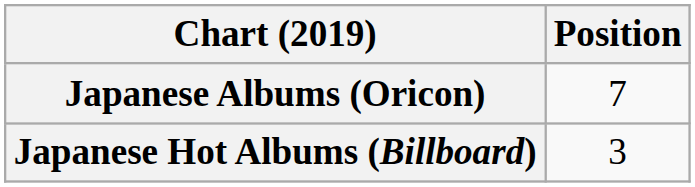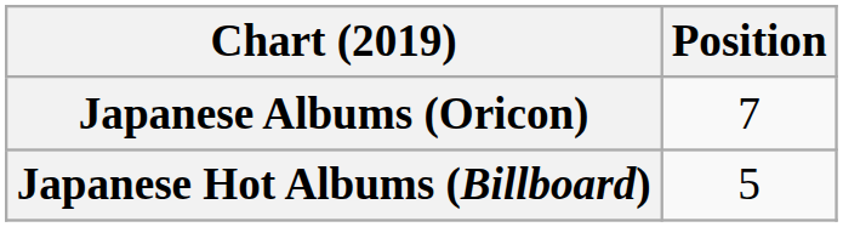Japanese Hot Albums (Billboard) | Position: 3 -> 5
